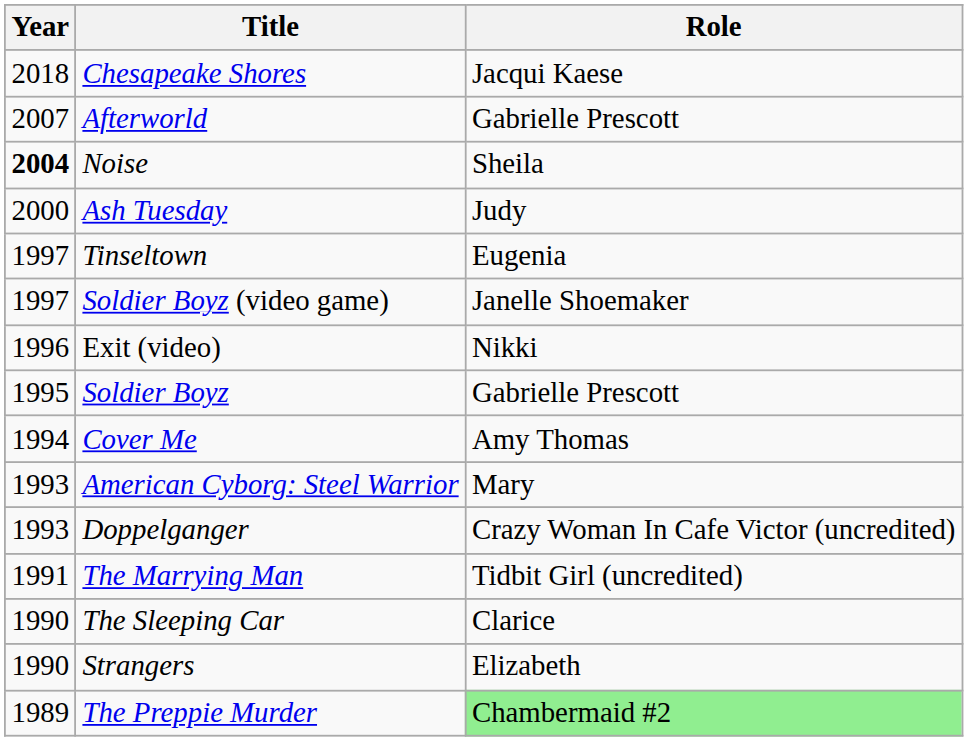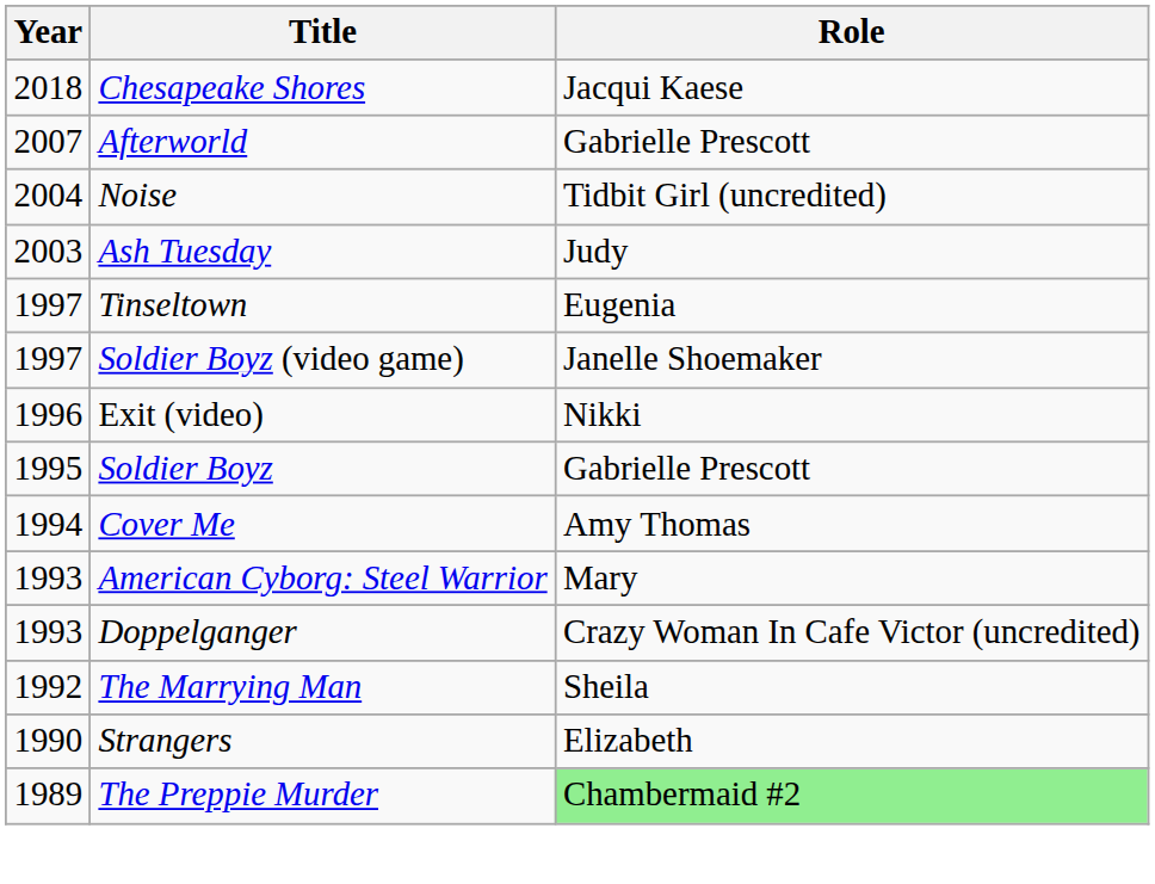Noise | Year: bold -> normal
Noise | Role: Sheila -> Tidbit Girl (uncredited)
Ash Tuesday | Year: 2000 -> 2003
The Marrying Man | Year: 1991 -> 1992
The Marrying Man | Role: Tidbit Girl (uncredited) -> Sheila
- row: 1990 | The Sleeping Car | Clarice
